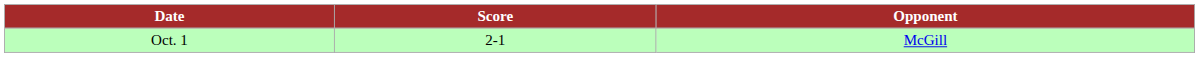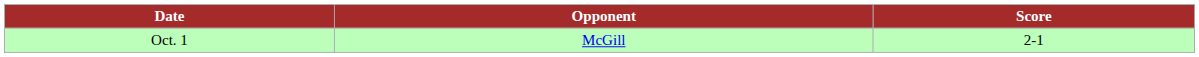columns swapped: Opponent <-> Score
